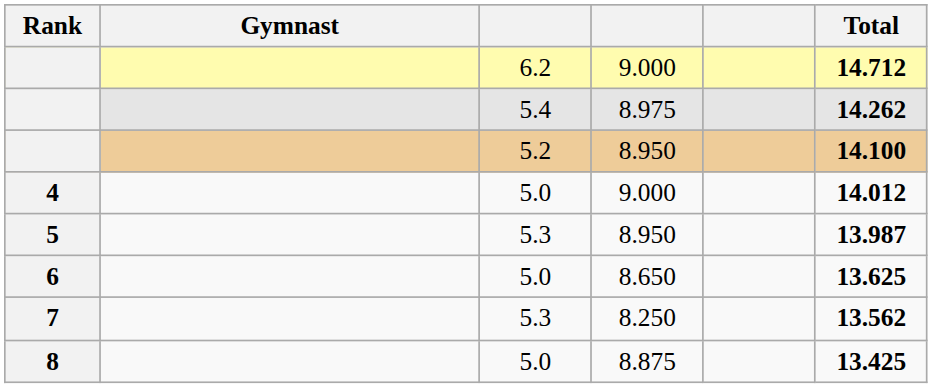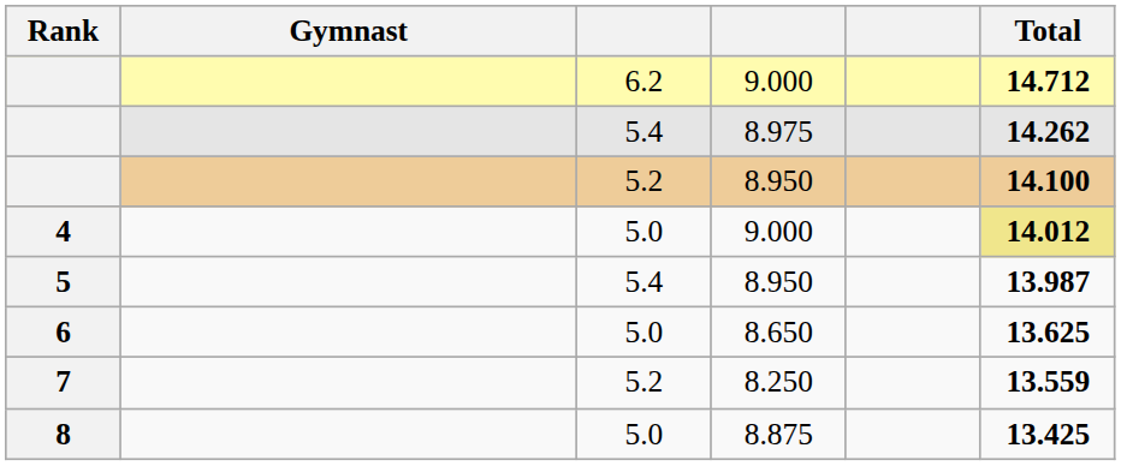4 | Total: no background -> khaki background
5 | column 3: 5.3 -> 5.4
7 | column 3: 5.3 -> 5.2
7 | Total: 13.562 -> 13.559
